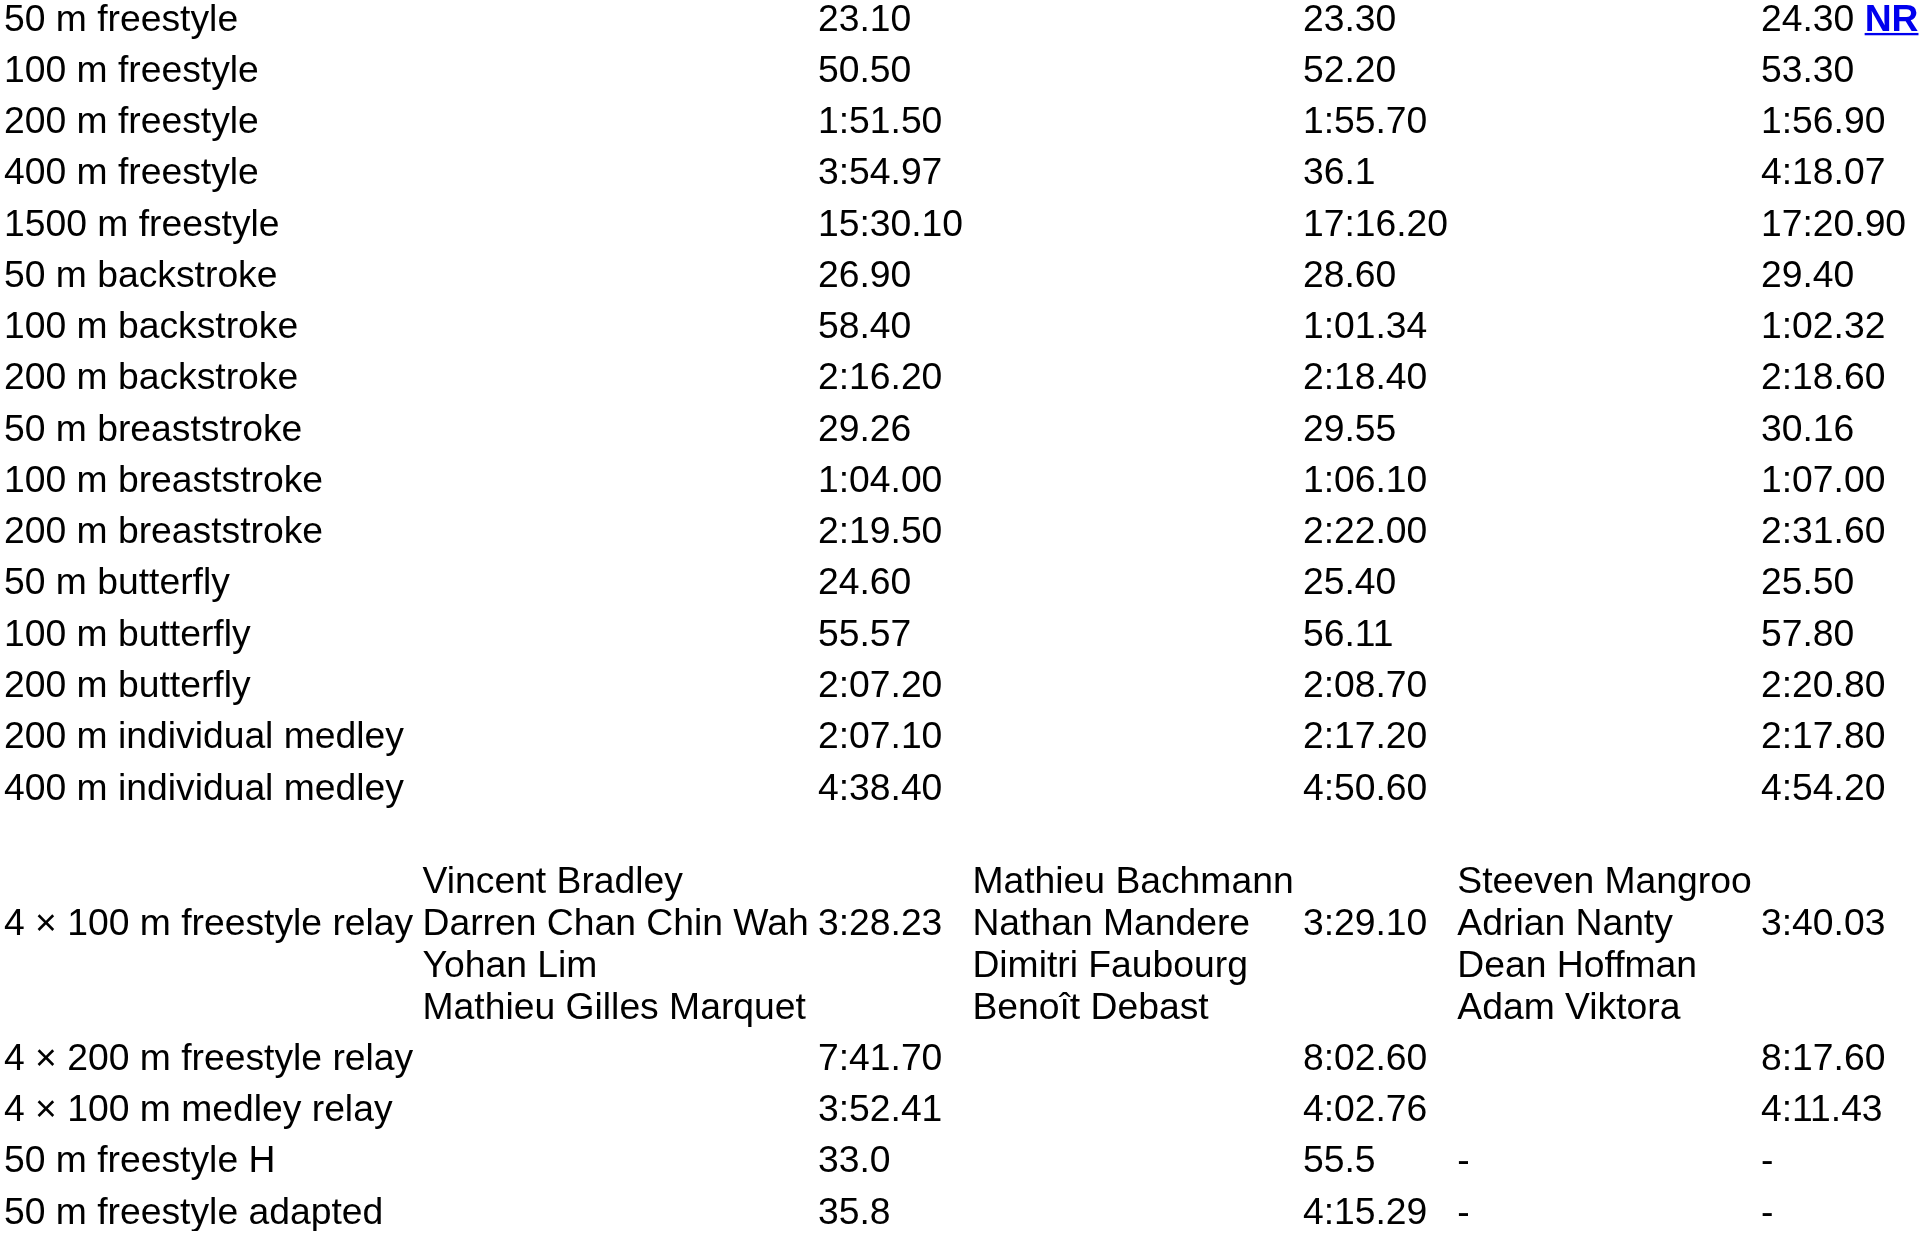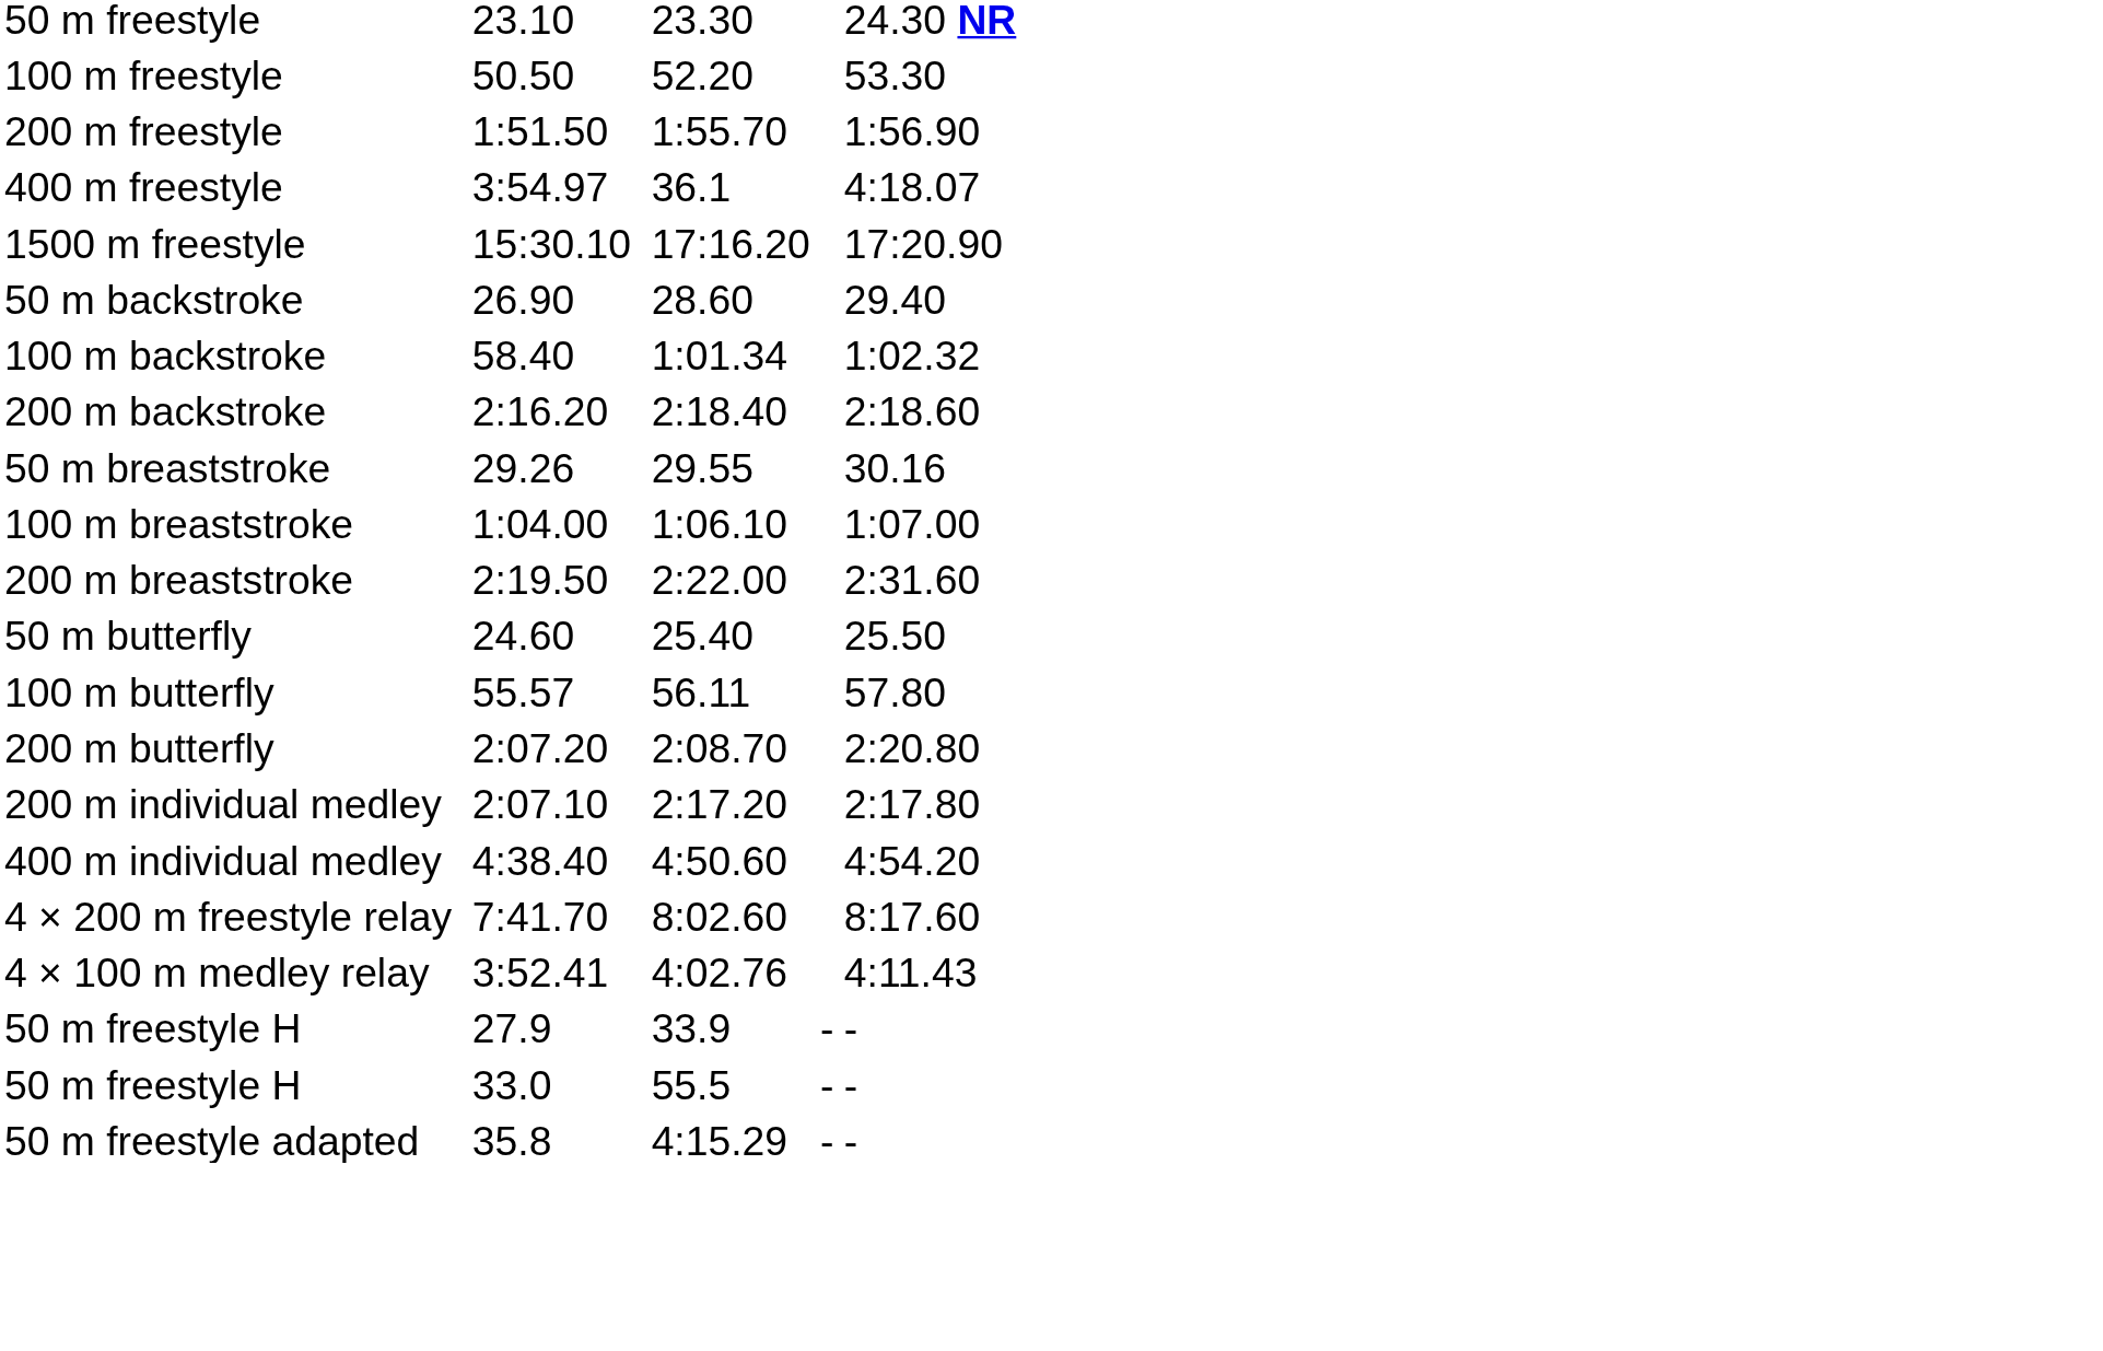- row: 4 × 100 m freestyle relay | Vincent Bradley Darren Chan Chin Wah Yohan Lim Mathieu Gilles Marquet | 3:28.23 | Mathieu Bachmann Nathan Mandere Dimitri Faubourg Benoît Debast | 3:29.10 | Steeven Mangroo Adrian Nanty Dean Hoffman Adam Viktora | 3:40.03
+ row: 50 m freestyle H | 27.9 | 33.9 | - | -
